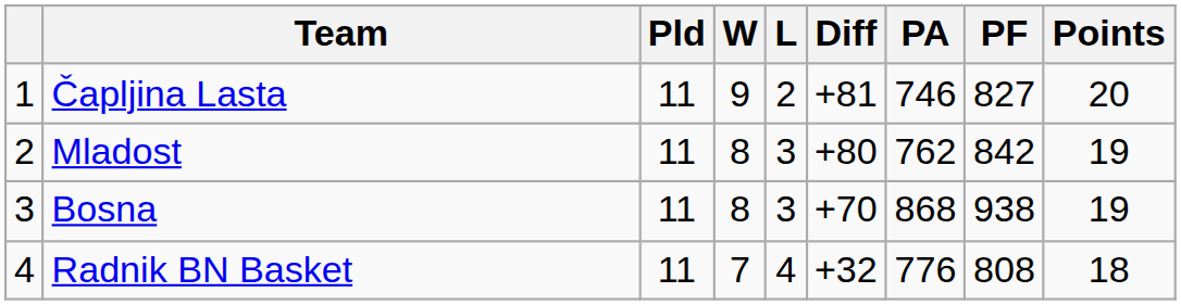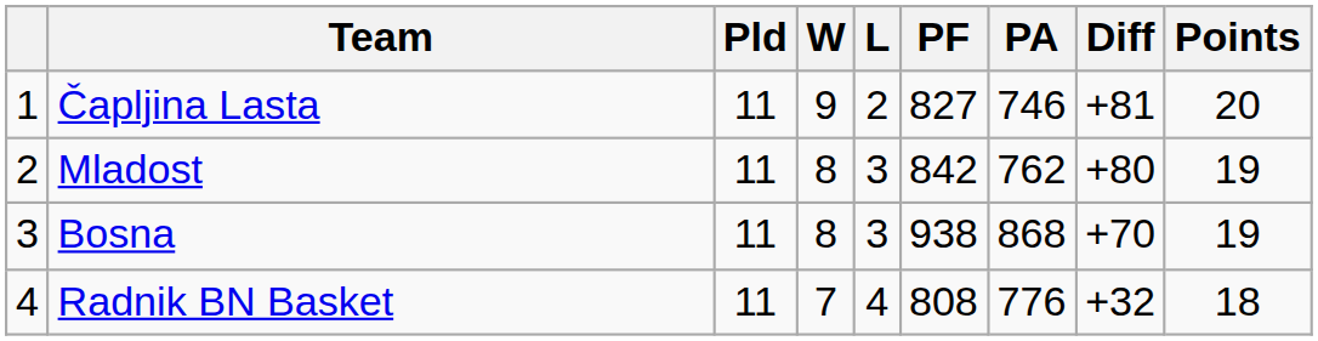columns swapped: PF <-> Diff
